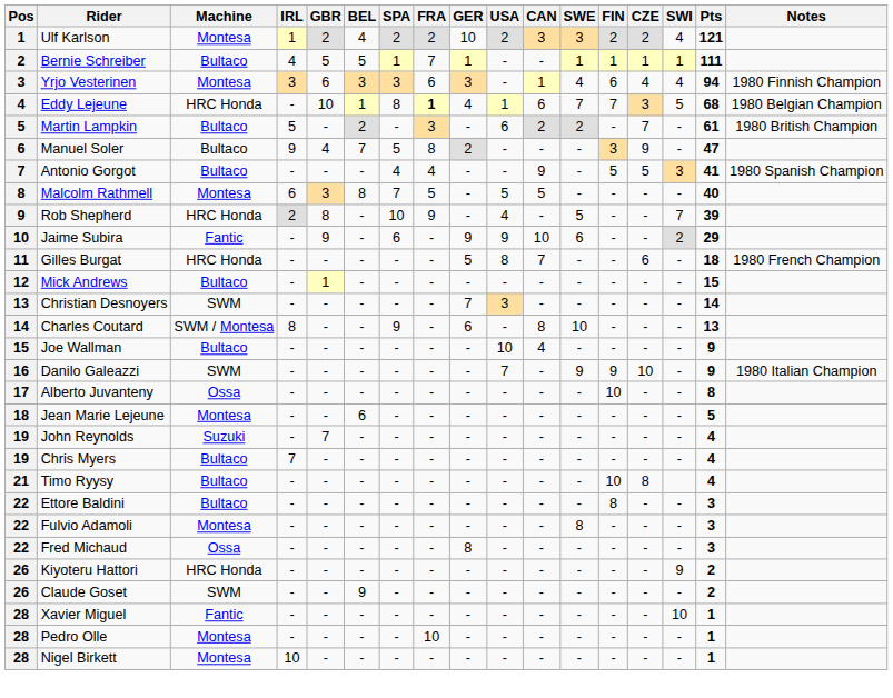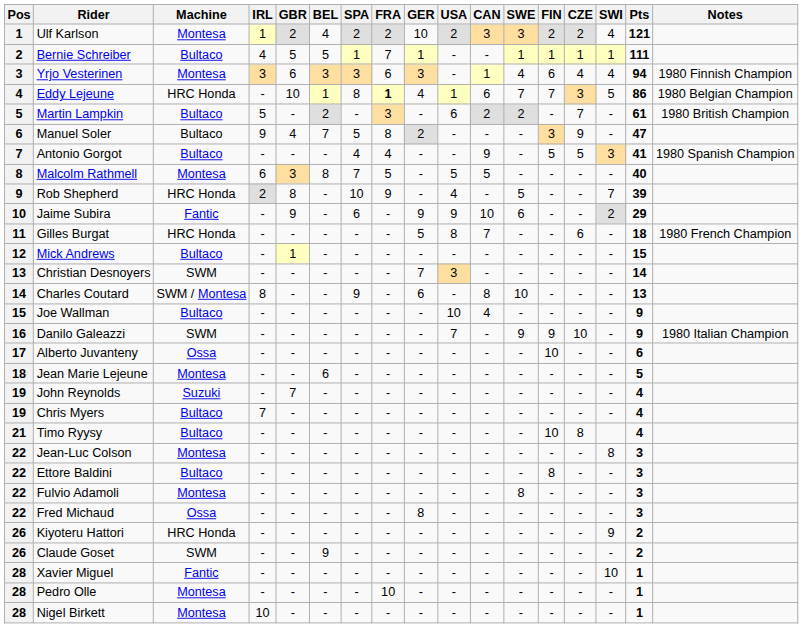Eddy Lejeune | Pts: 68 -> 86
Alberto Juvanteny | Pts: 8 -> 6
+ row: 22 | Jean-Luc Colson | Montesa | - | - | - | - | - | - | - | - | - | - | - | 8 | 3
